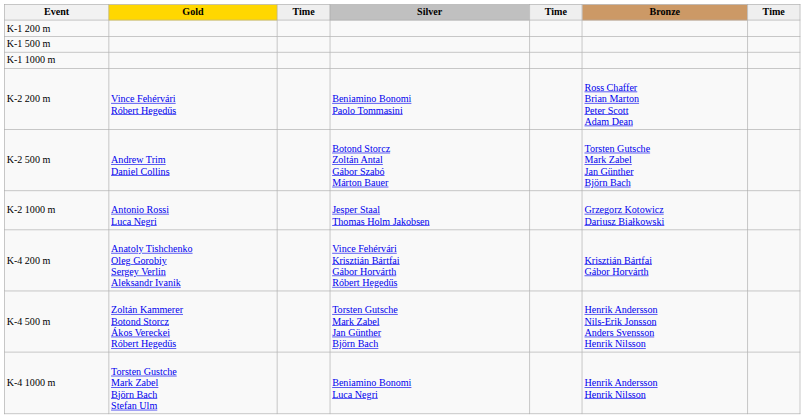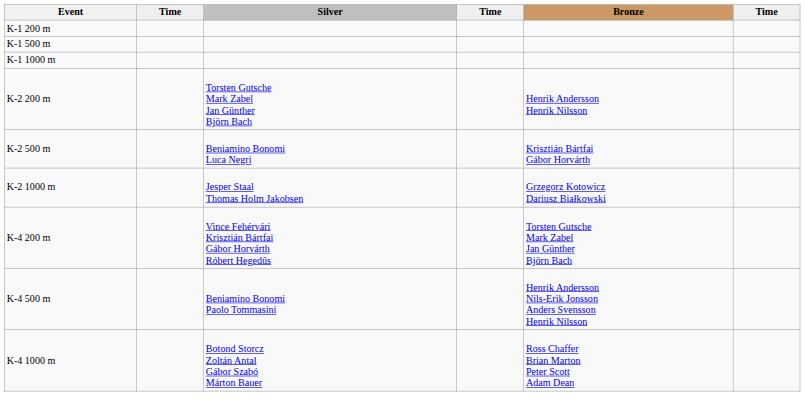- column: Gold | Vince Fehérvári Róbert Hegedűs | Andrew Trim Daniel Collins | Antonio Rossi Luca Negri | Anatoly Tishchenko Oleg Gorobiy Sergey Verlin Aleksandr Ivanik | Zoltán Kammerer Botond Storcz Ákos Vereckei Róbert Hegedűs | Torsten Gustche Mark Zabel Björn Bach Stefan Ulm
K-2 200 m | Silver: Beniamino Bonomi Paolo Tommasini -> Torsten Gutsche Mark Zabel Jan Günther Björn Bach
K-2 200 m | Bronze: Ross Chaffer Brian Marton Peter Scott Adam Dean -> Henrik Andersson Henrik Nilsson
K-2 500 m | Silver: Botond Storcz Zoltán Antal Gábor Szabó Márton Bauer -> Beniamino Bonomi Luca Negri
K-2 500 m | Bronze: Torsten Gutsche Mark Zabel Jan Günther Björn Bach -> Krisztián Bártfai Gábor Horvárth
K-4 200 m | Bronze: Krisztián Bártfai Gábor Horvárth -> Torsten Gutsche Mark Zabel Jan Günther Björn Bach
K-4 500 m | Silver: Torsten Gutsche Mark Zabel Jan Günther Björn Bach -> Beniamino Bonomi Paolo Tommasini
K-4 1000 m | Silver: Beniamino Bonomi Luca Negri -> Botond Storcz Zoltán Antal Gábor Szabó Márton Bauer
K-4 1000 m | Bronze: Henrik Andersson Henrik Nilsson -> Ross Chaffer Brian Marton Peter Scott Adam Dean
